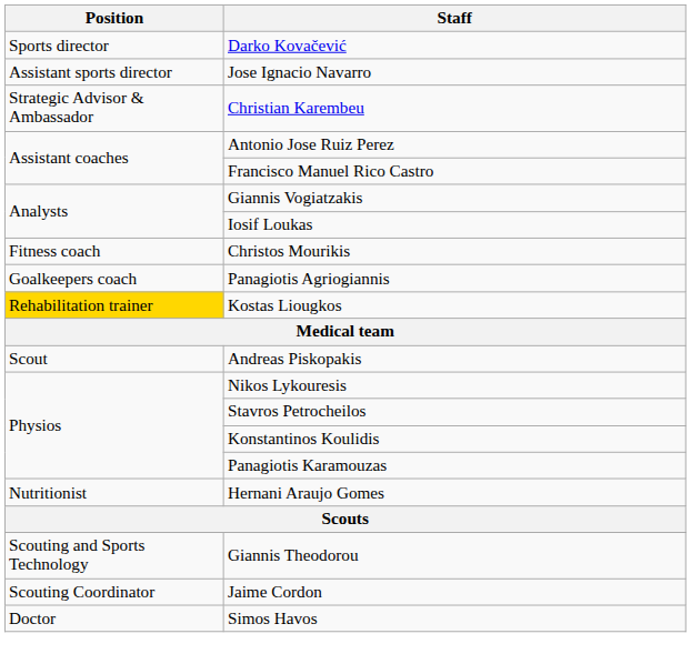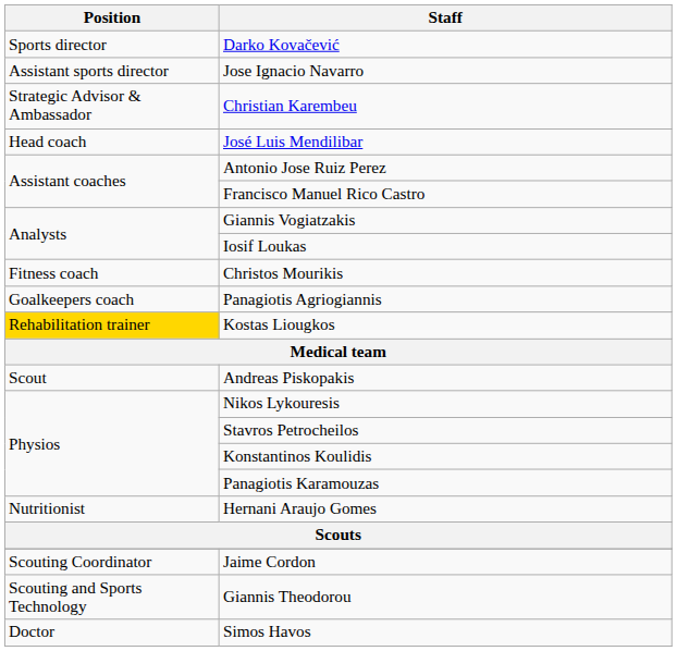+ row: Head coach | José Luis Mendilibar
rows swapped: Jaime Cordon <-> Giannis Theodorou
